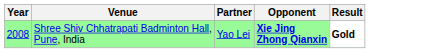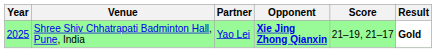+ column: Score | 21–19, 21–17
Shree Shiv Chhatrapati Badminton Hall, Pune, India | Year: 2008 -> 2025
